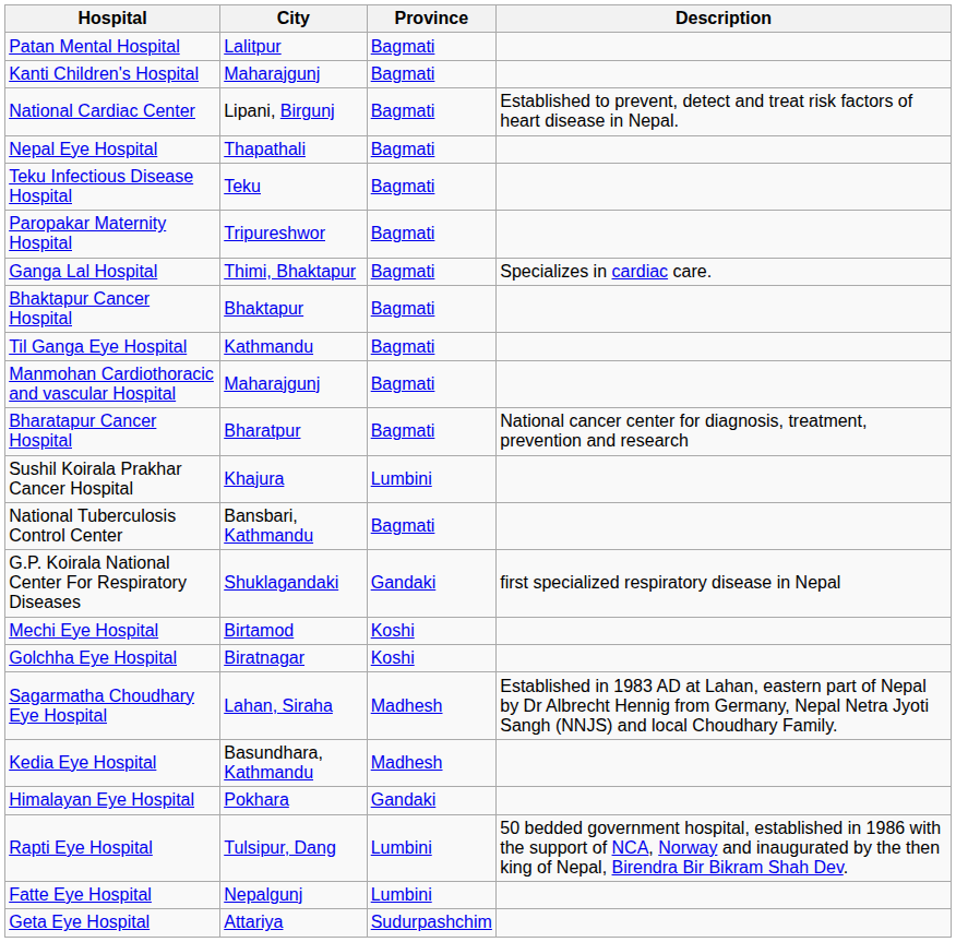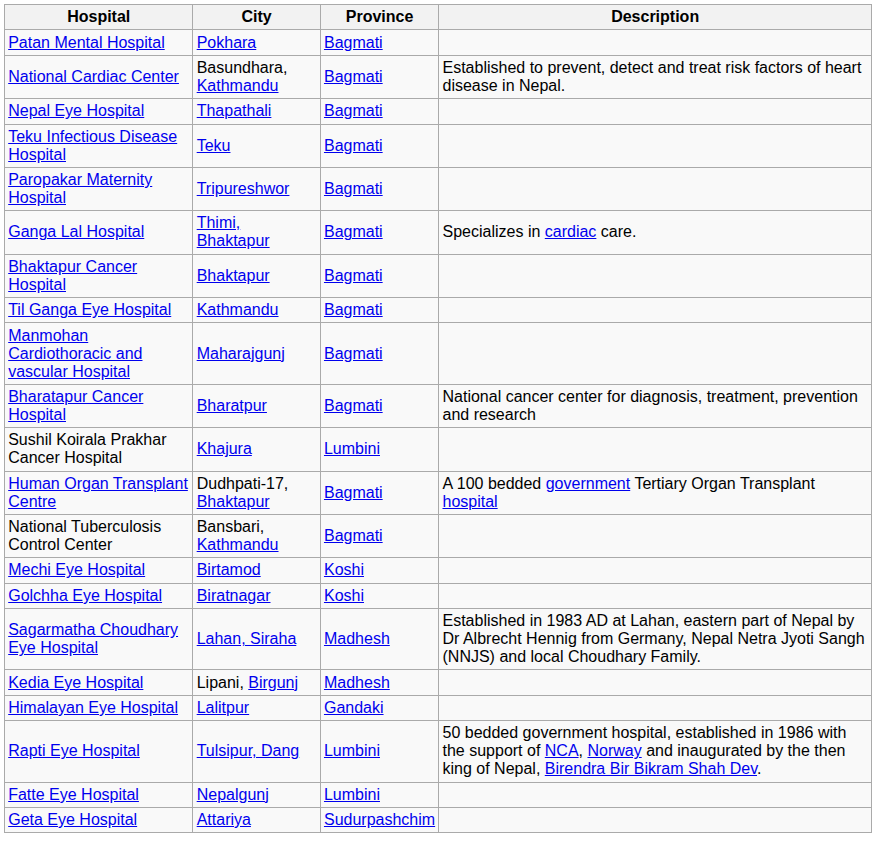Patan Mental Hospital | City: Lalitpur -> Pokhara
- row: Kanti Children's Hospital | Maharajgunj | Bagmati
National Cardiac Center | City: Lipani, Birgunj -> Basundhara, Kathmandu
+ row: Human Organ Transplant Centre | Dudhpati-17, Bhaktapur | Bagmati | A 100 bedded government Tertiary Organ Transplant hospital
- row: G.P. Koirala National Center For Respiratory Diseases | Shuklagandaki | Gandaki | first specialized respiratory disease in Nepal
Kedia Eye Hospital | City: Basundhara, Kathmandu -> Lipani, Birgunj
Himalayan Eye Hospital | City: Pokhara -> Lalitpur
